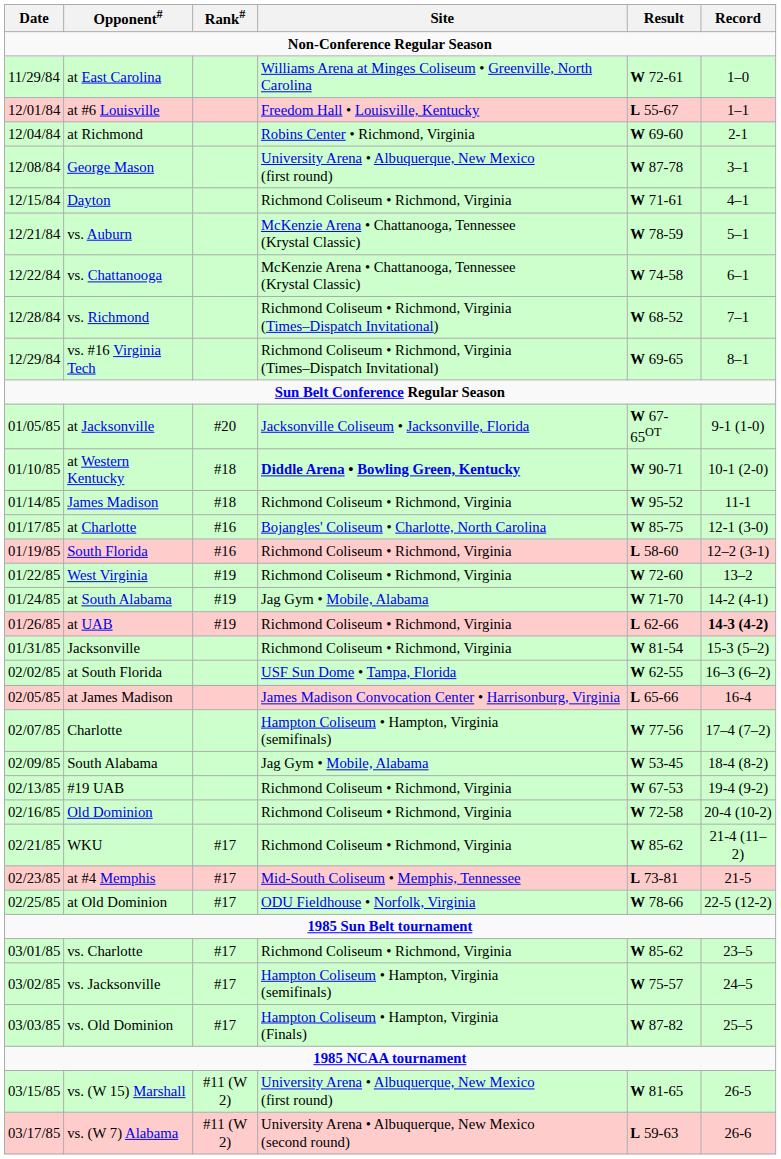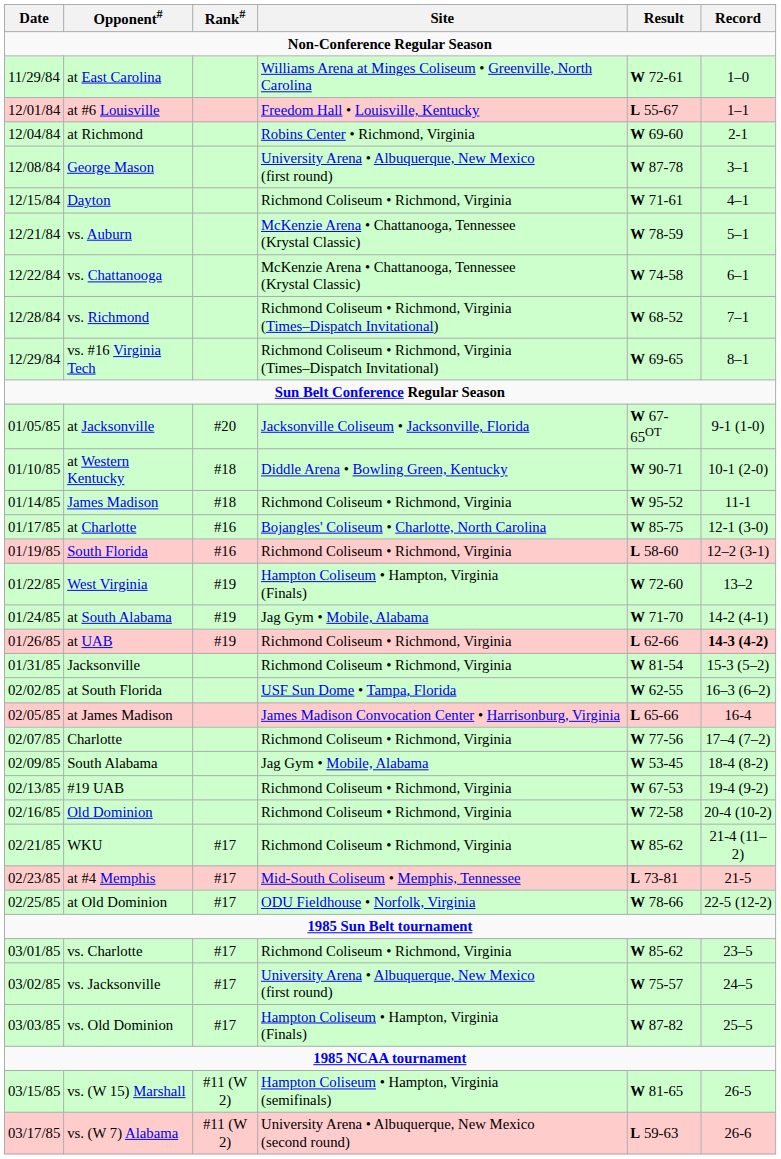at Western Kentucky | Site: bold -> normal
West Virginia | Site: Richmond Coliseum • Richmond, Virginia -> Hampton Coliseum • Hampton, Virginia (Finals)
Charlotte | Site: Hampton Coliseum • Hampton, Virginia (semifinals) -> Richmond Coliseum • Richmond, Virginia
vs. Jacksonville | Site: Hampton Coliseum • Hampton, Virginia (semifinals) -> University Arena • Albuquerque, New Mexico (first round)
vs. (W 15) Marshall | Site: University Arena • Albuquerque, New Mexico (first round) -> Hampton Coliseum • Hampton, Virginia (semifinals)
